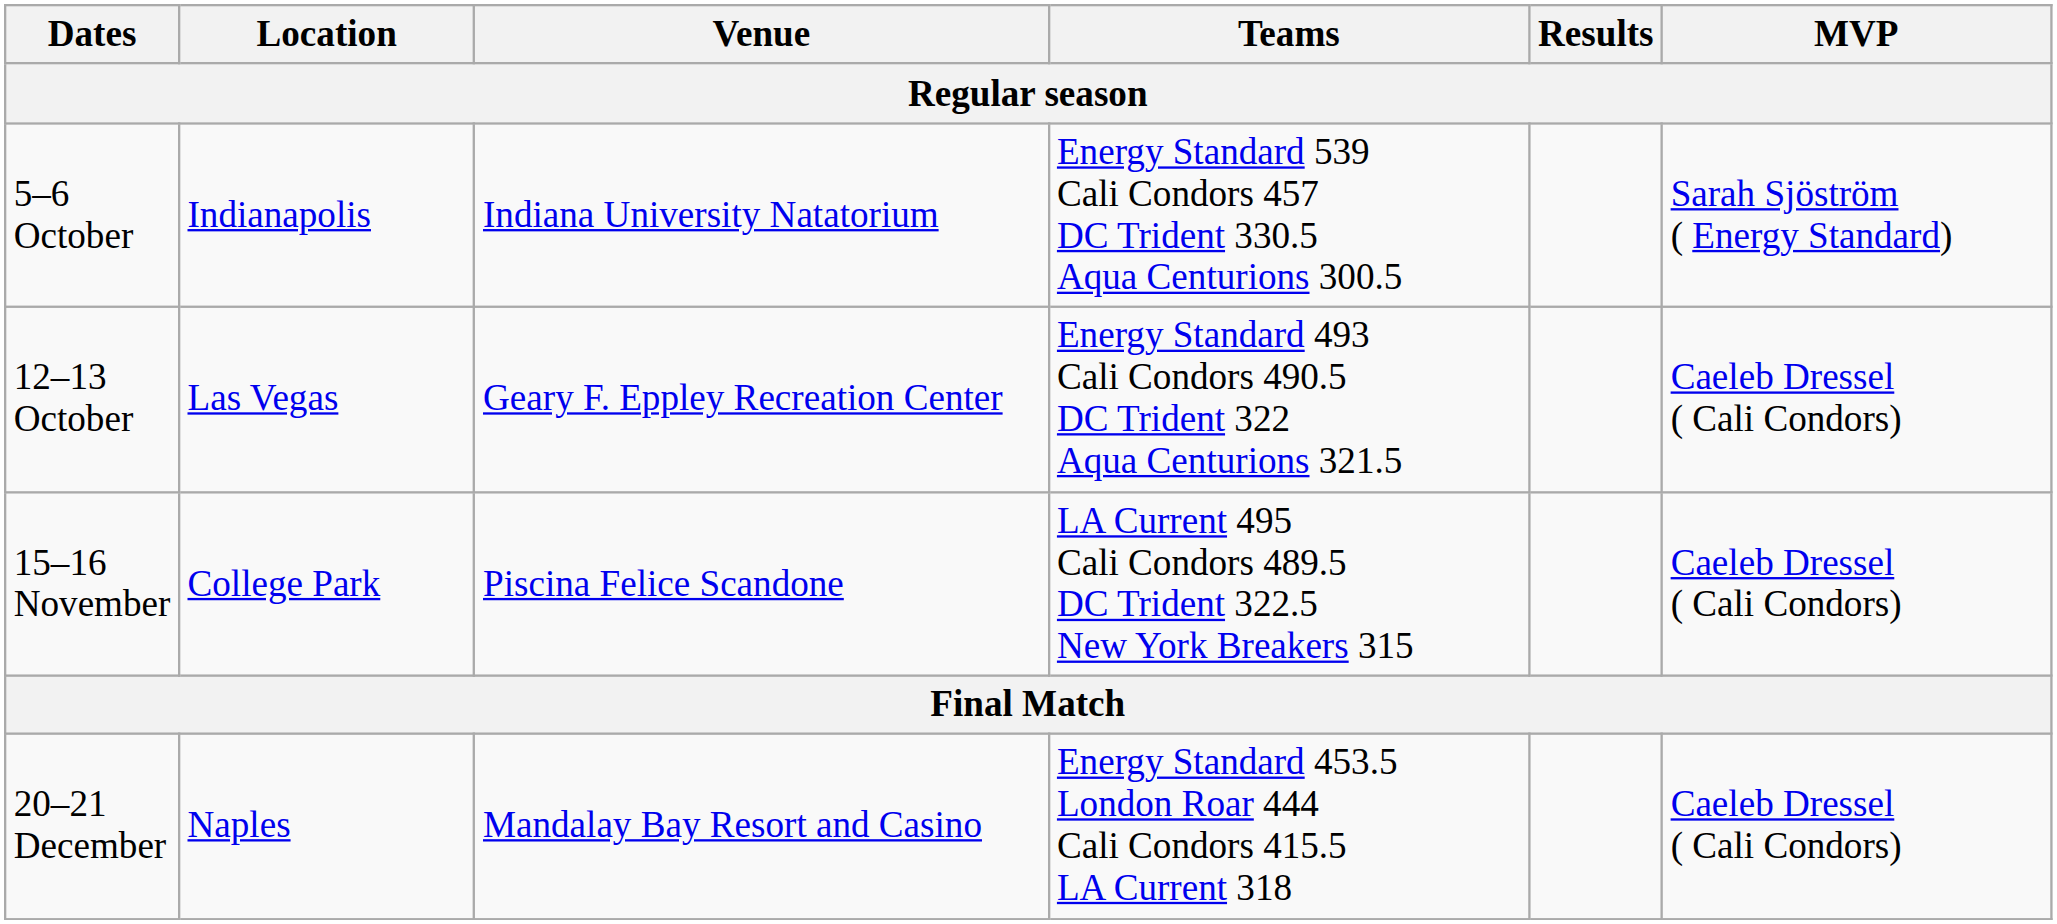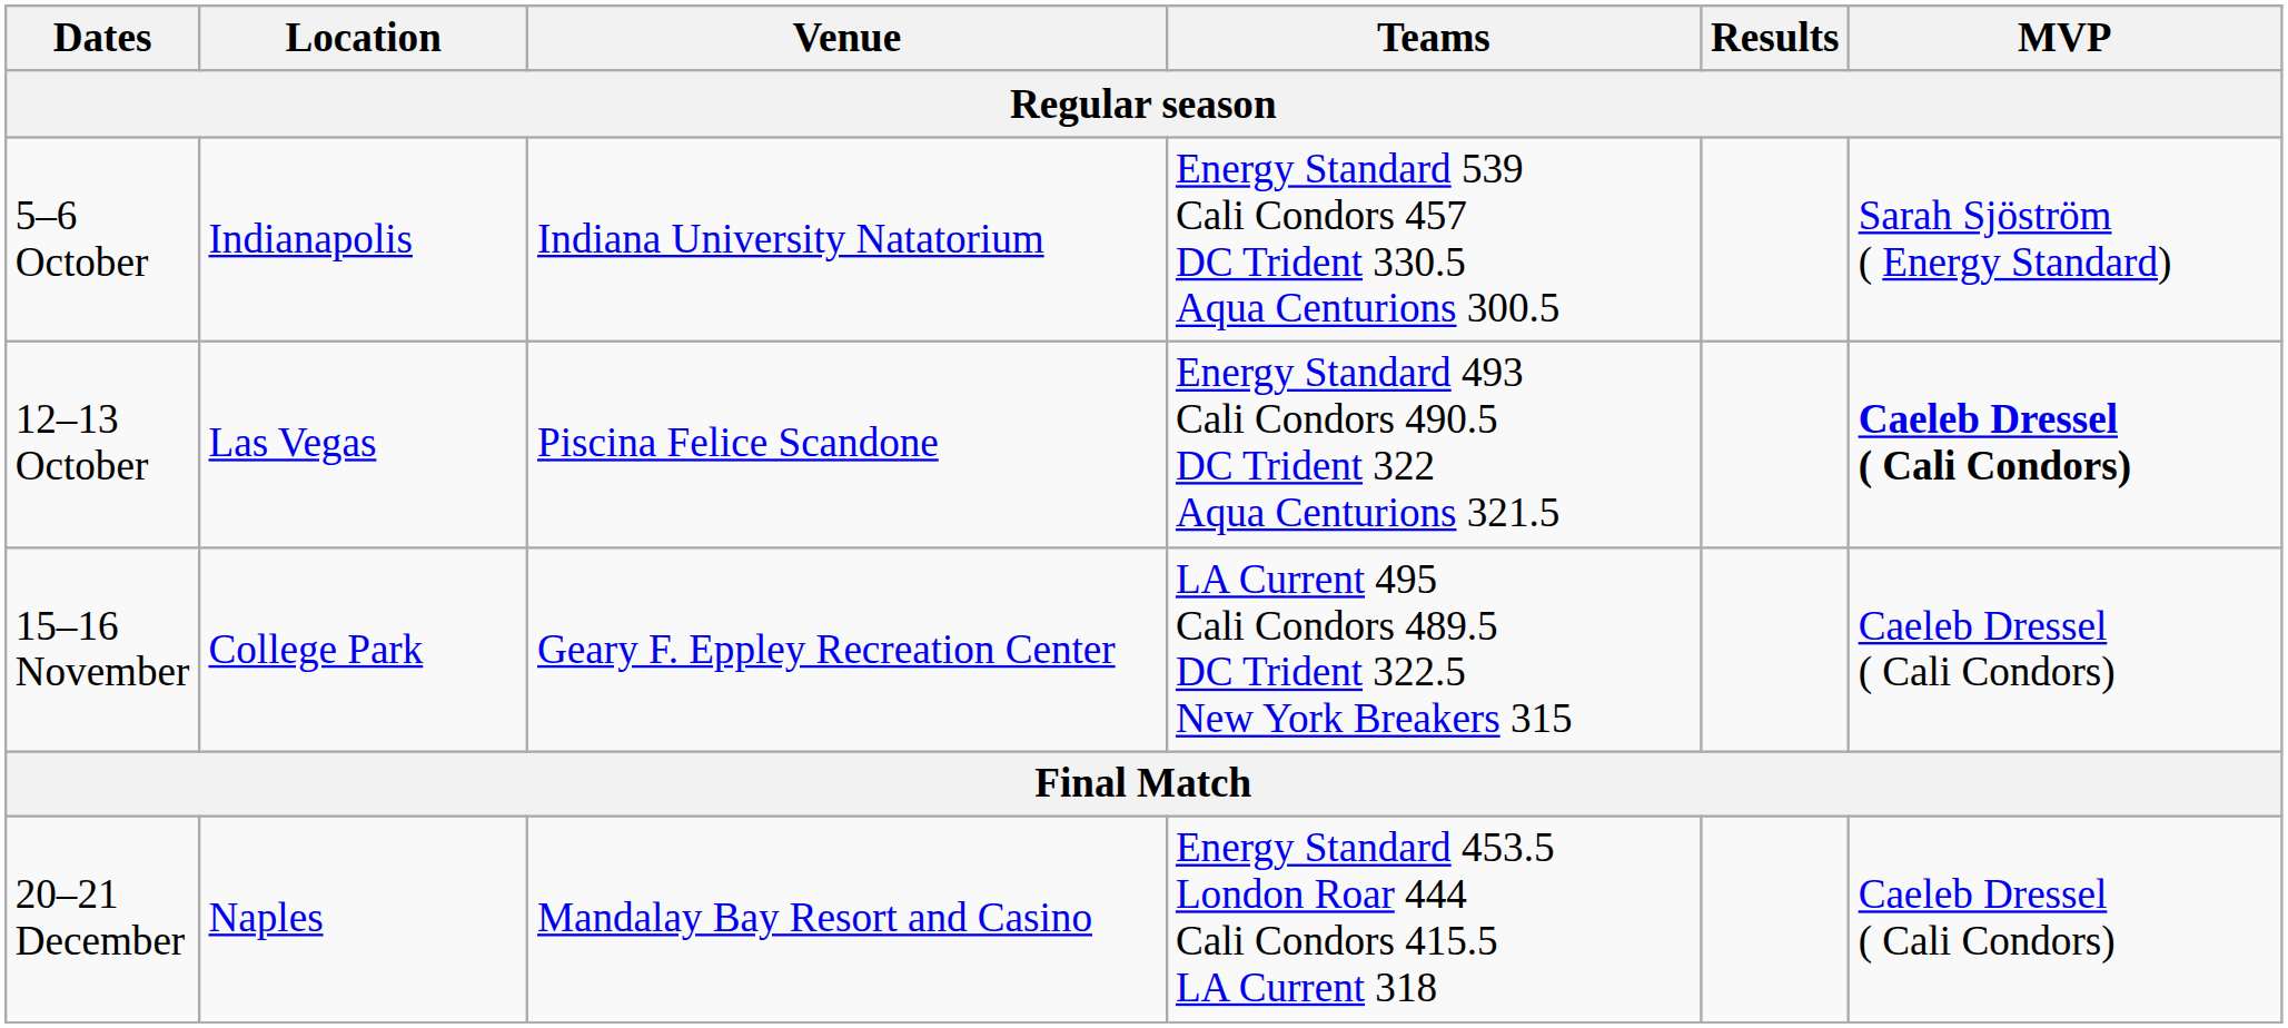12–13 October | Venue: Geary F. Eppley Recreation Center -> Piscina Felice Scandone
12–13 October | MVP: normal -> bold
15–16 November | Venue: Piscina Felice Scandone -> Geary F. Eppley Recreation Center
